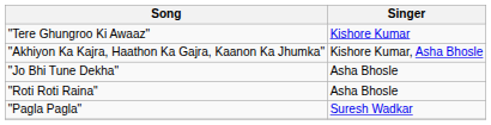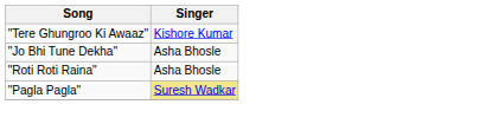- row: "Akhiyon Ka Kajra, Haathon Ka Gajra, Kaanon Ka Jhumka" | Kishore Kumar, Asha Bhosle
"Pagla Pagla" | Singer: no background -> khaki background
